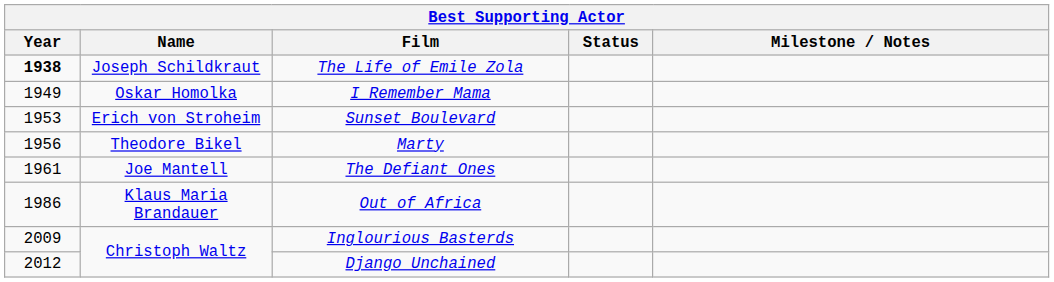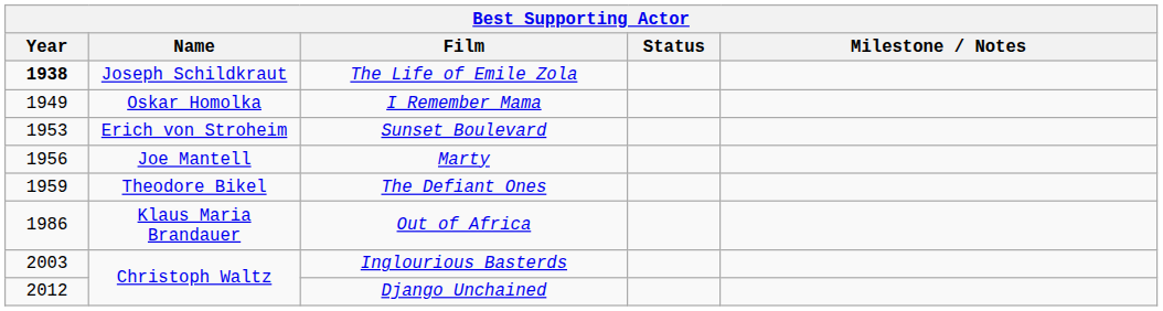Marty | Name: Theodore Bikel -> Joe Mantell
The Defiant Ones | Year: 1961 -> 1959
The Defiant Ones | Name: Joe Mantell -> Theodore Bikel
Inglourious Basterds | Year: 2009 -> 2003
